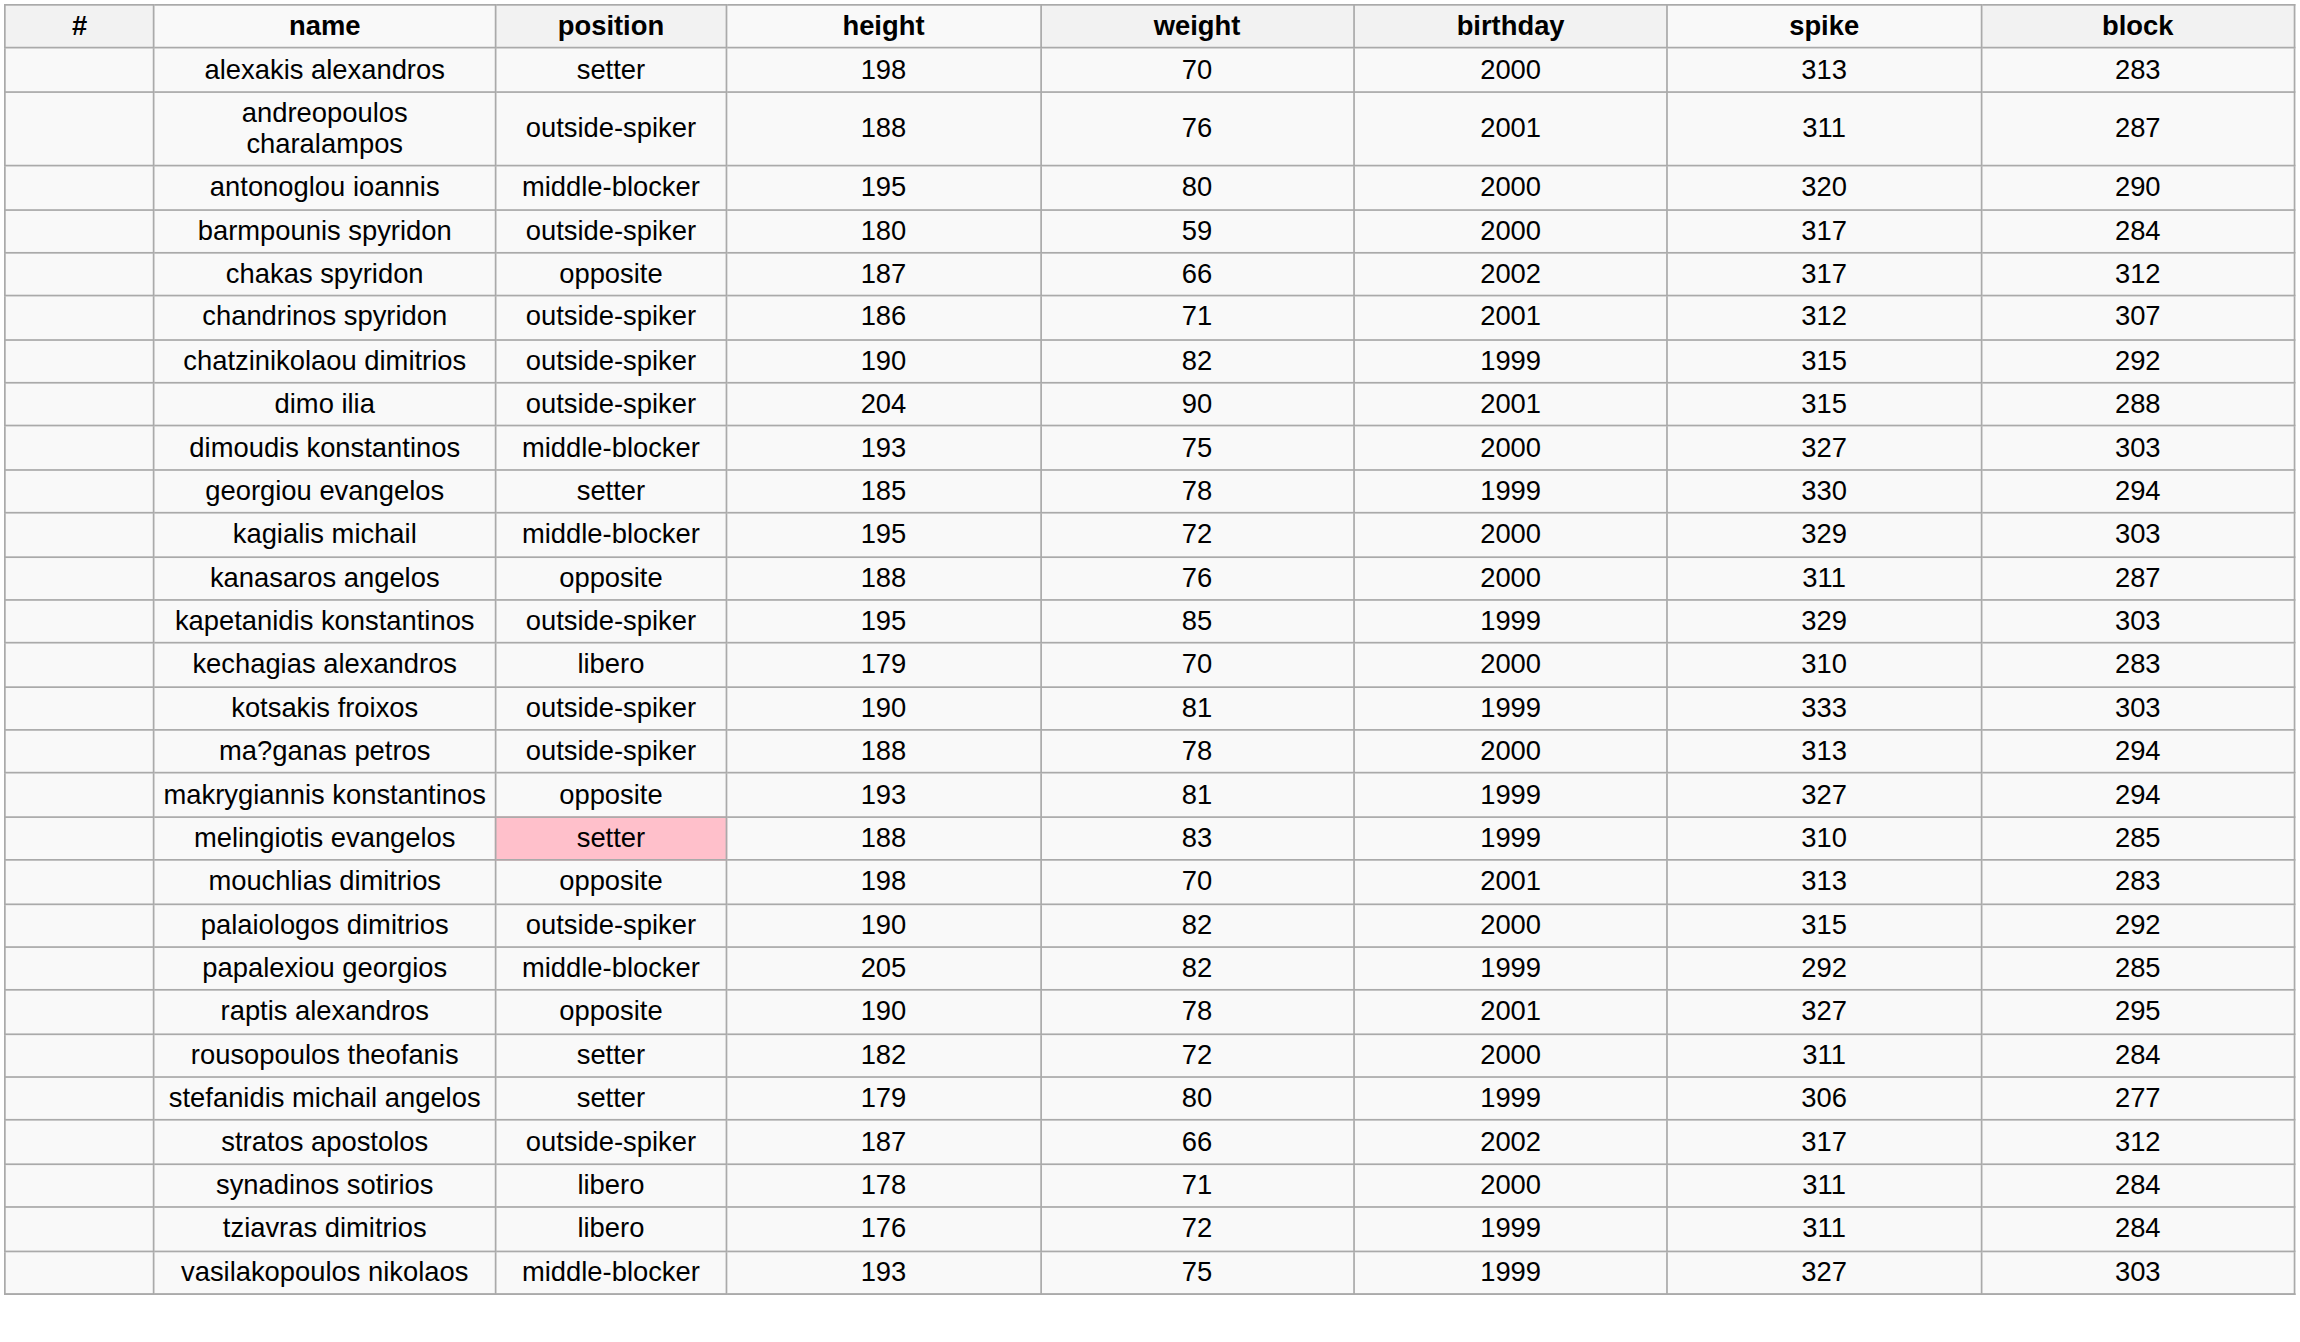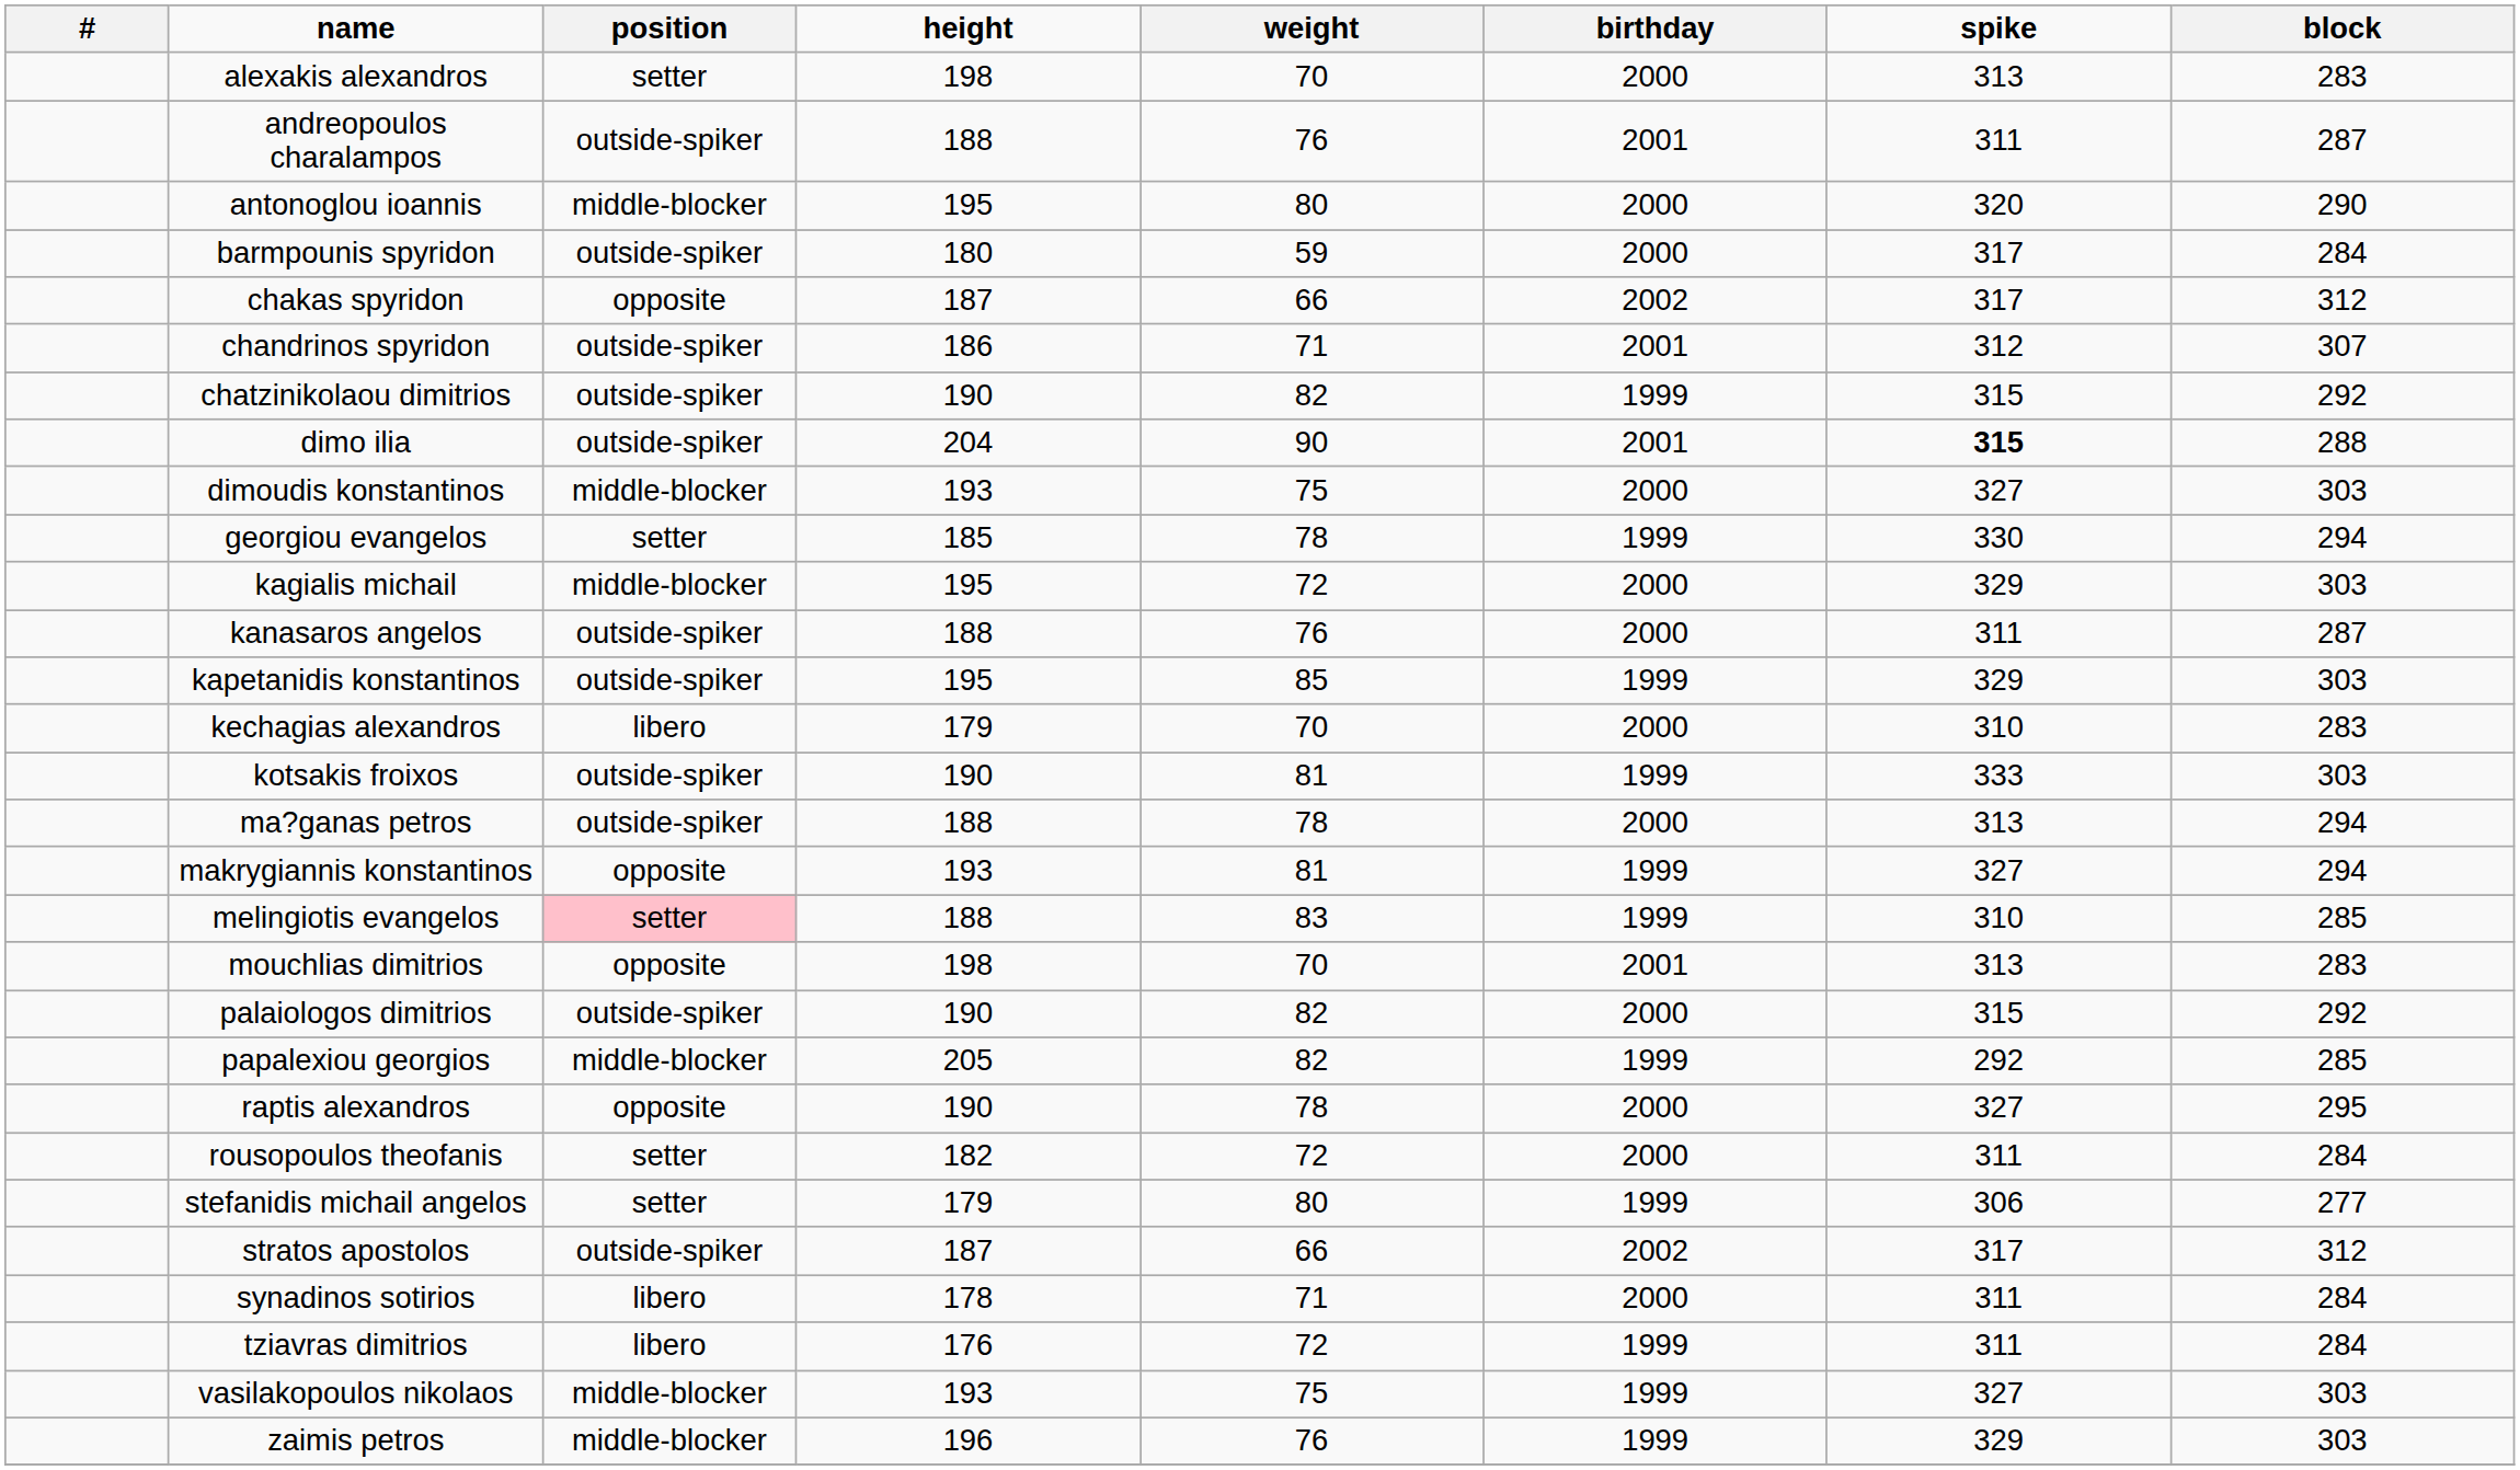dimo ilia | spike: normal -> bold
kanasaros angelos | position: opposite -> outside-spiker
raptis alexandros | birthday: 2001 -> 2000
+ row: zaimis petros | middle-blocker | 196 | 76 | 1999 | 329 | 303
